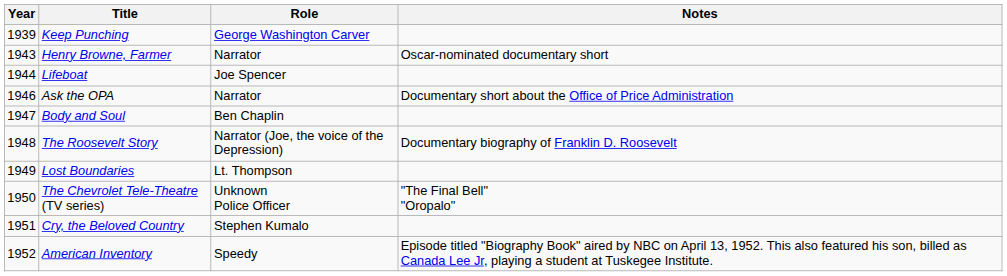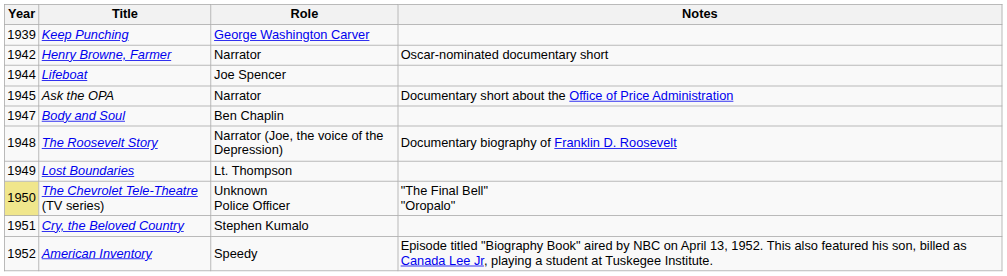Henry Browne, Farmer | Year: 1943 -> 1942
Ask the OPA | Year: 1946 -> 1945
The Chevrolet Tele-Theatre (TV series) | Year: no background -> khaki background
